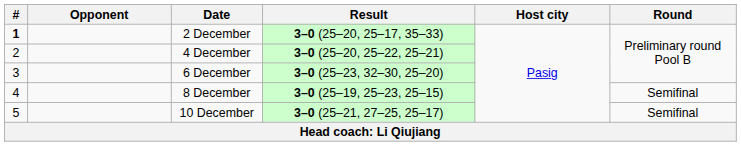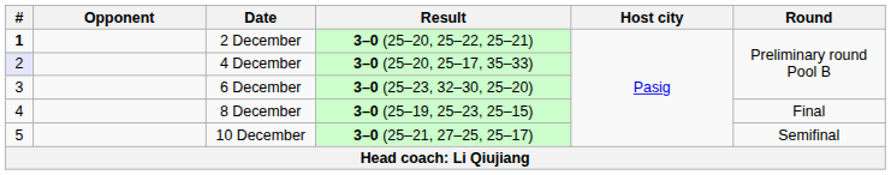2 December | Result: 3–0 (25–20, 25–17, 35–33) -> 3–0 (25–20, 25–22, 25–21)
4 December | #: no background -> lavender background
4 December | Result: 3–0 (25–20, 25–22, 25–21) -> 3–0 (25–20, 25–17, 35–33)
8 December | Round: Semifinal -> Final
